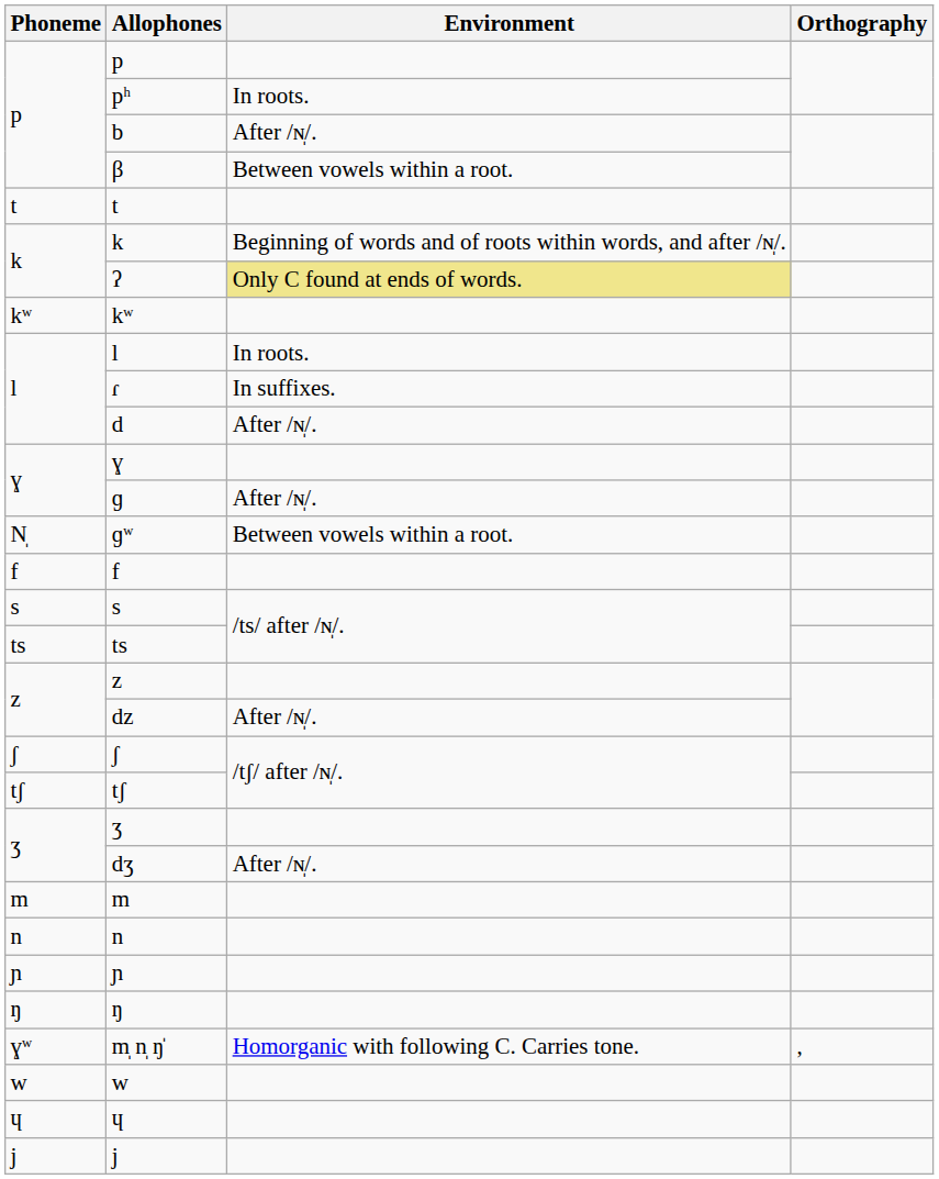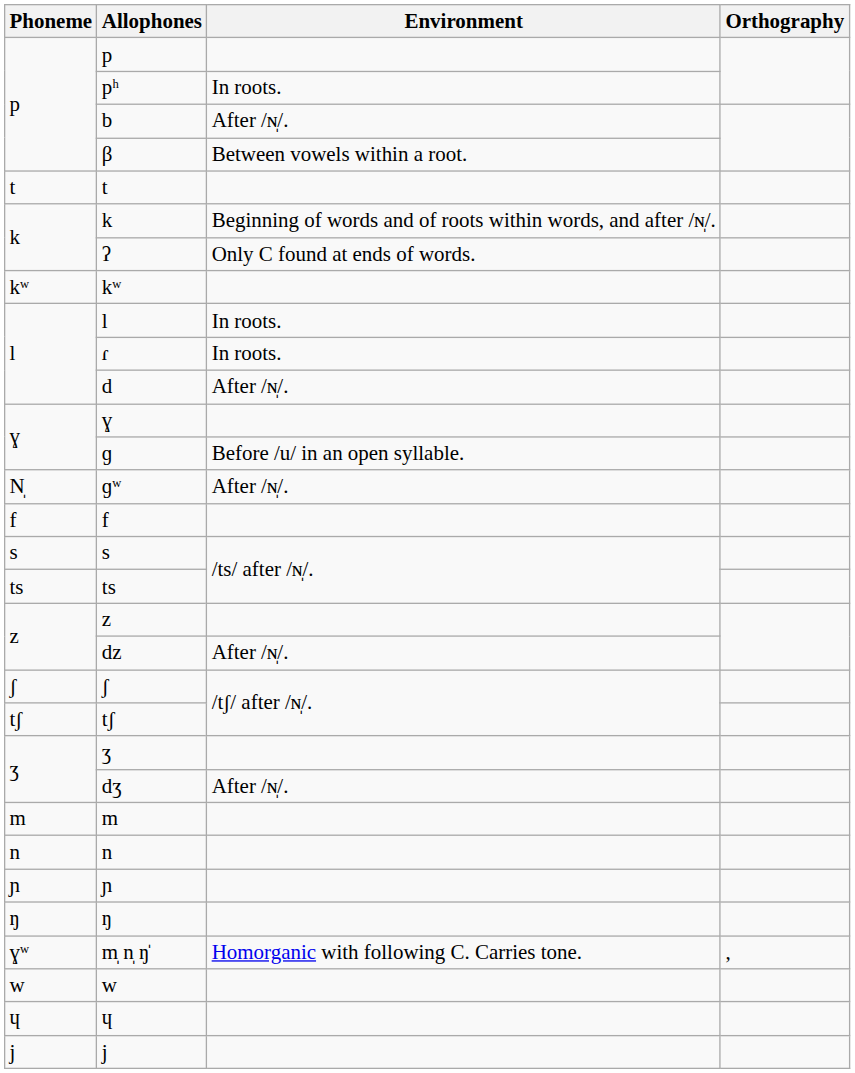ʔ | Environment: khaki background -> no background
ɾ | Environment: In suffixes. -> In roots.
ɡ | Environment: After /ɴ̩/. -> Before /u/ in an open syllable.
ɡʷ | Environment: Between vowels within a root. -> After /ɴ̩/.
